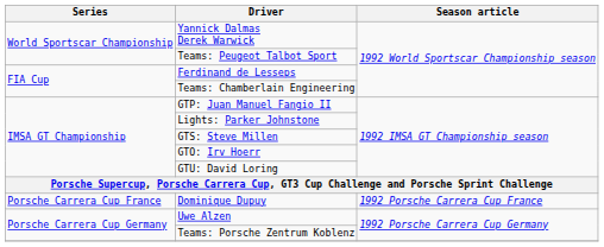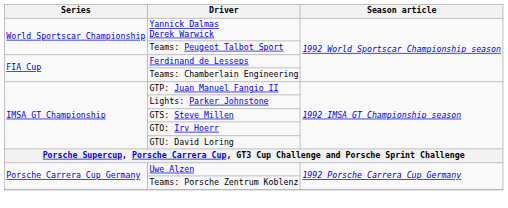- row: Porsche Carrera Cup France | Dominique Dupuy | 1992 Porsche Carrera Cup France
